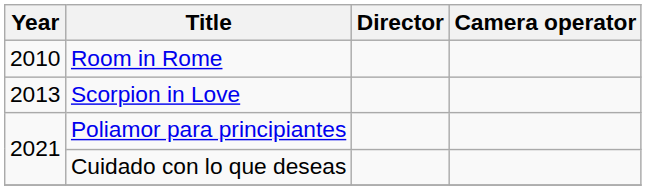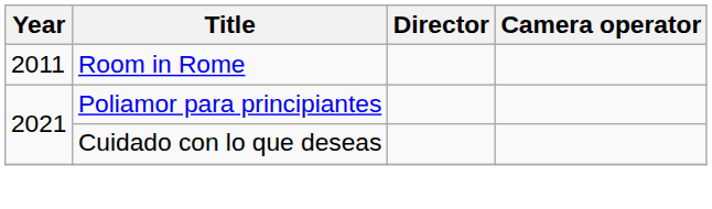Room in Rome | Year: 2010 -> 2011
- row: 2013 | Scorpion in Love
